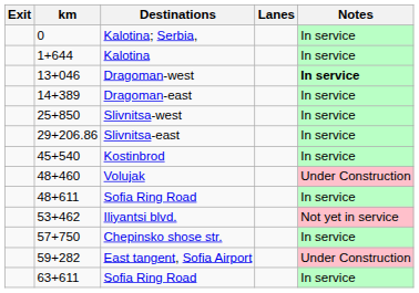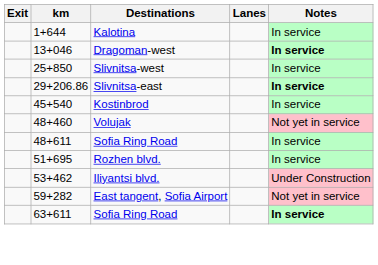- row: 0 | Kalotina; Serbia, | In service
- row: 14+389 | Dragoman-east | In service
Slivnitsa-east | Notes: normal -> bold
Volujak | Notes: Under Construction -> Not yet in service
+ row: 51+695 | Rozhen blvd. | In service
Iliyantsi blvd. | Notes: Not yet in service -> Under Construction
- row: 57+750 | Chepinsko shose str. | In service
East tangent, Sofia Airport | Notes: Under Construction -> Not yet in service
63+611 / Sofia Ring Road | Notes: normal -> bold
